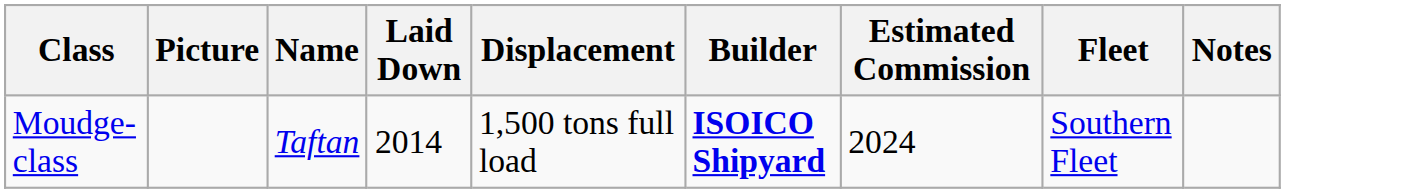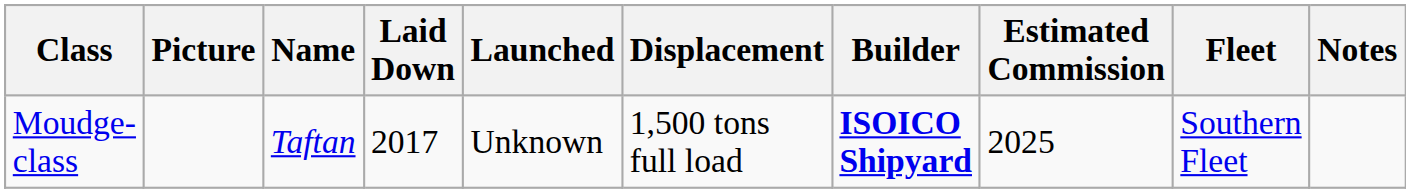+ column: Launched | Unknown
Moudge-class | Laid Down: 2014 -> 2017
Moudge-class | Estimated Commission: 2024 -> 2025
